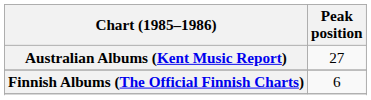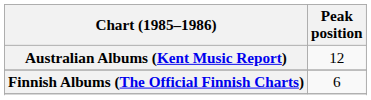Australian Albums (Kent Music Report) | Peak position: 27 -> 12
